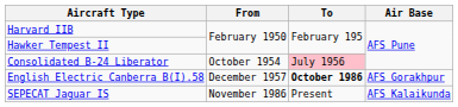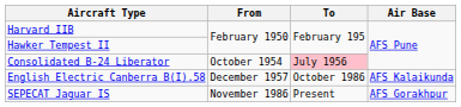English Electric Canberra B(I).58 | To: bold -> normal
English Electric Canberra B(I).58 | Air Base: AFS Gorakhpur -> AFS Kalaikunda
SEPECAT Jaguar IS | Air Base: AFS Kalaikunda -> AFS Gorakhpur
